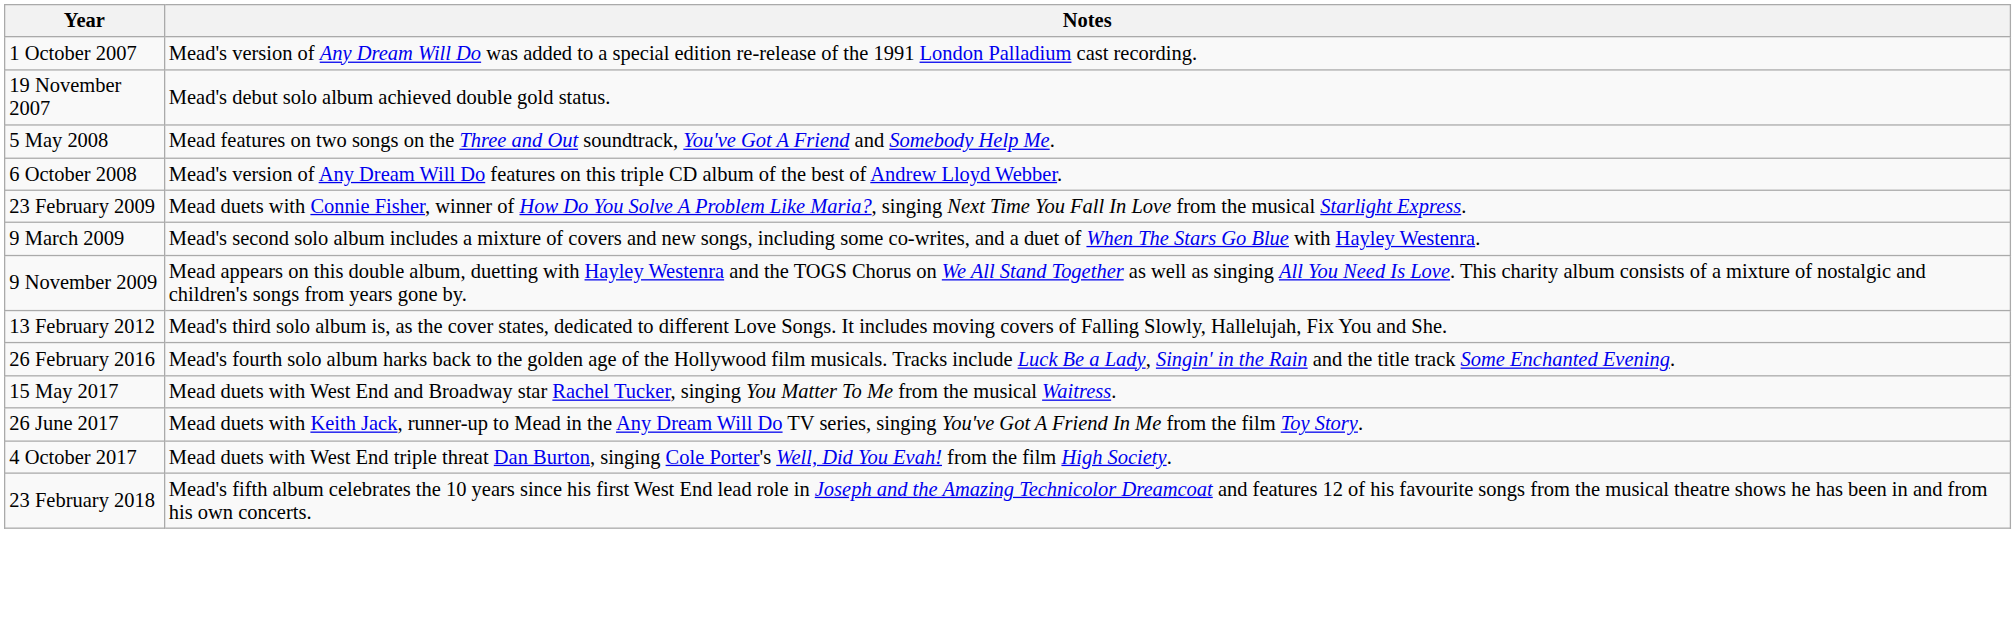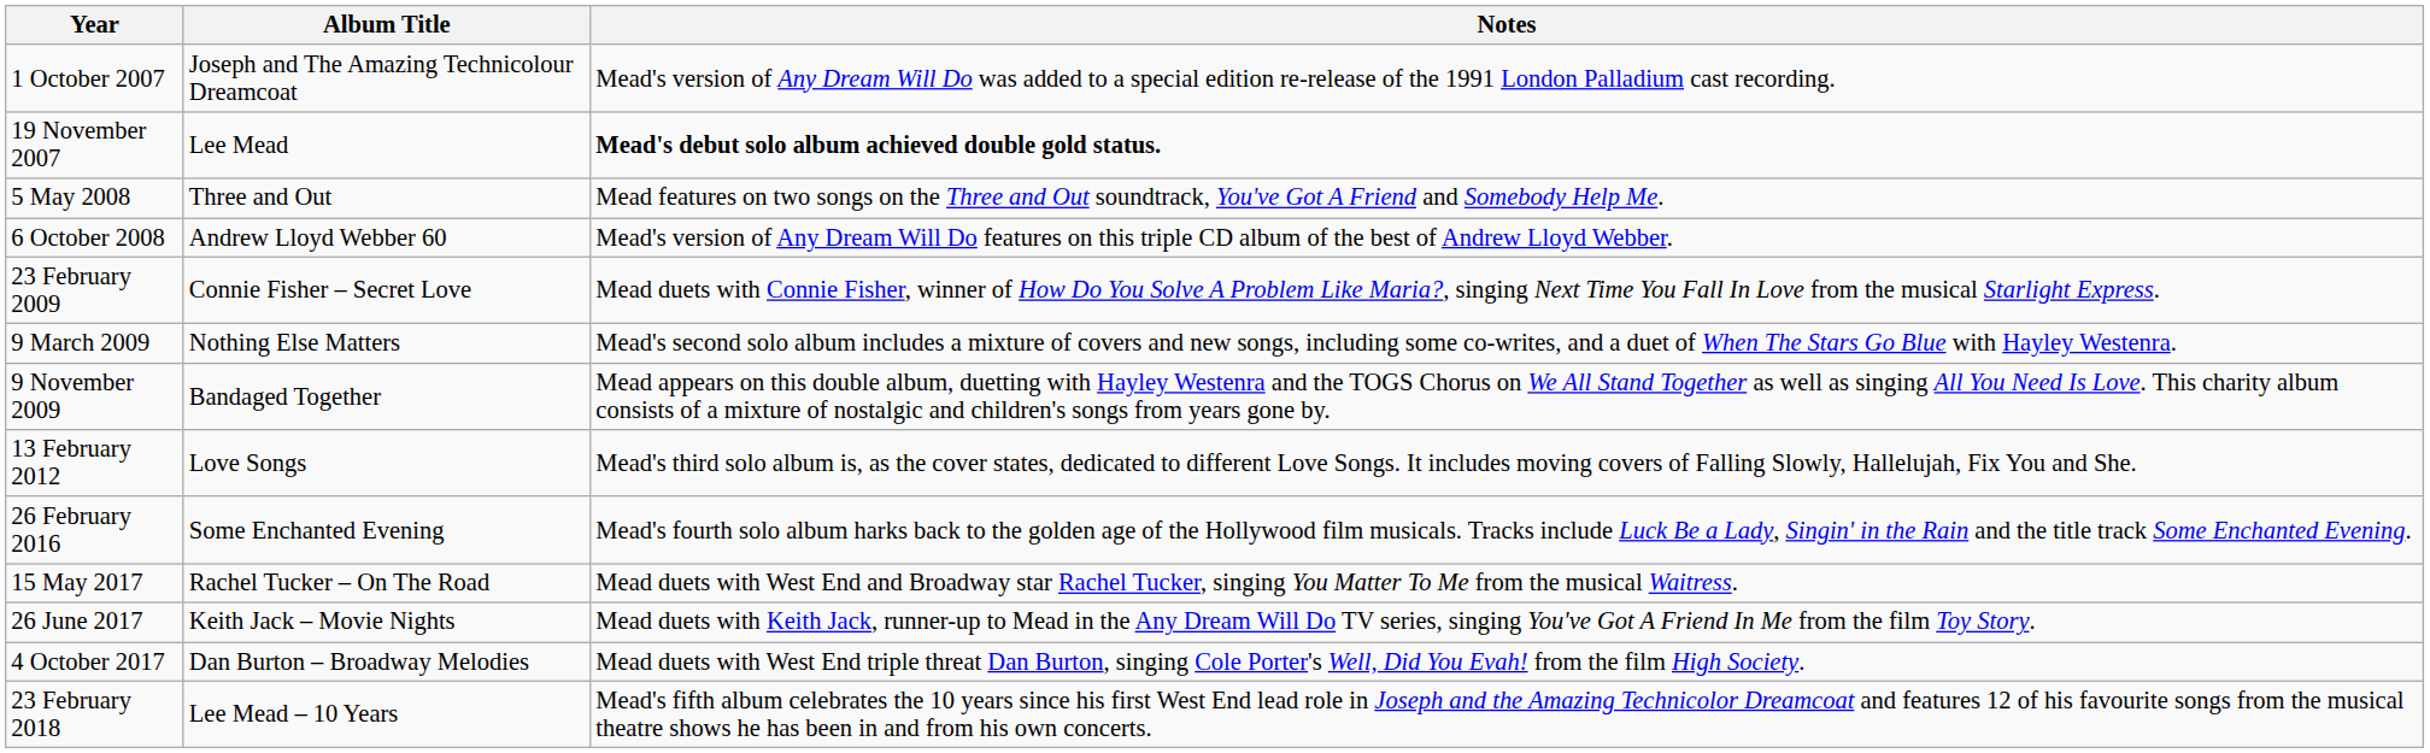+ column: Album Title | Joseph and The Amazing Technicolour Dreamcoat | Lee Mead | Three and Out | Andrew Lloyd Webber 60 | Connie Fisher – Secret Love | Nothing Else Matters | Bandaged Together | Love Songs | Some Enchanted Evening | Rachel Tucker – On The Road | Keith Jack – Movie Nights | Dan Burton – Broadway Melodies | Lee Mead – 10 Years
19 November 2007 | Notes: normal -> bold
